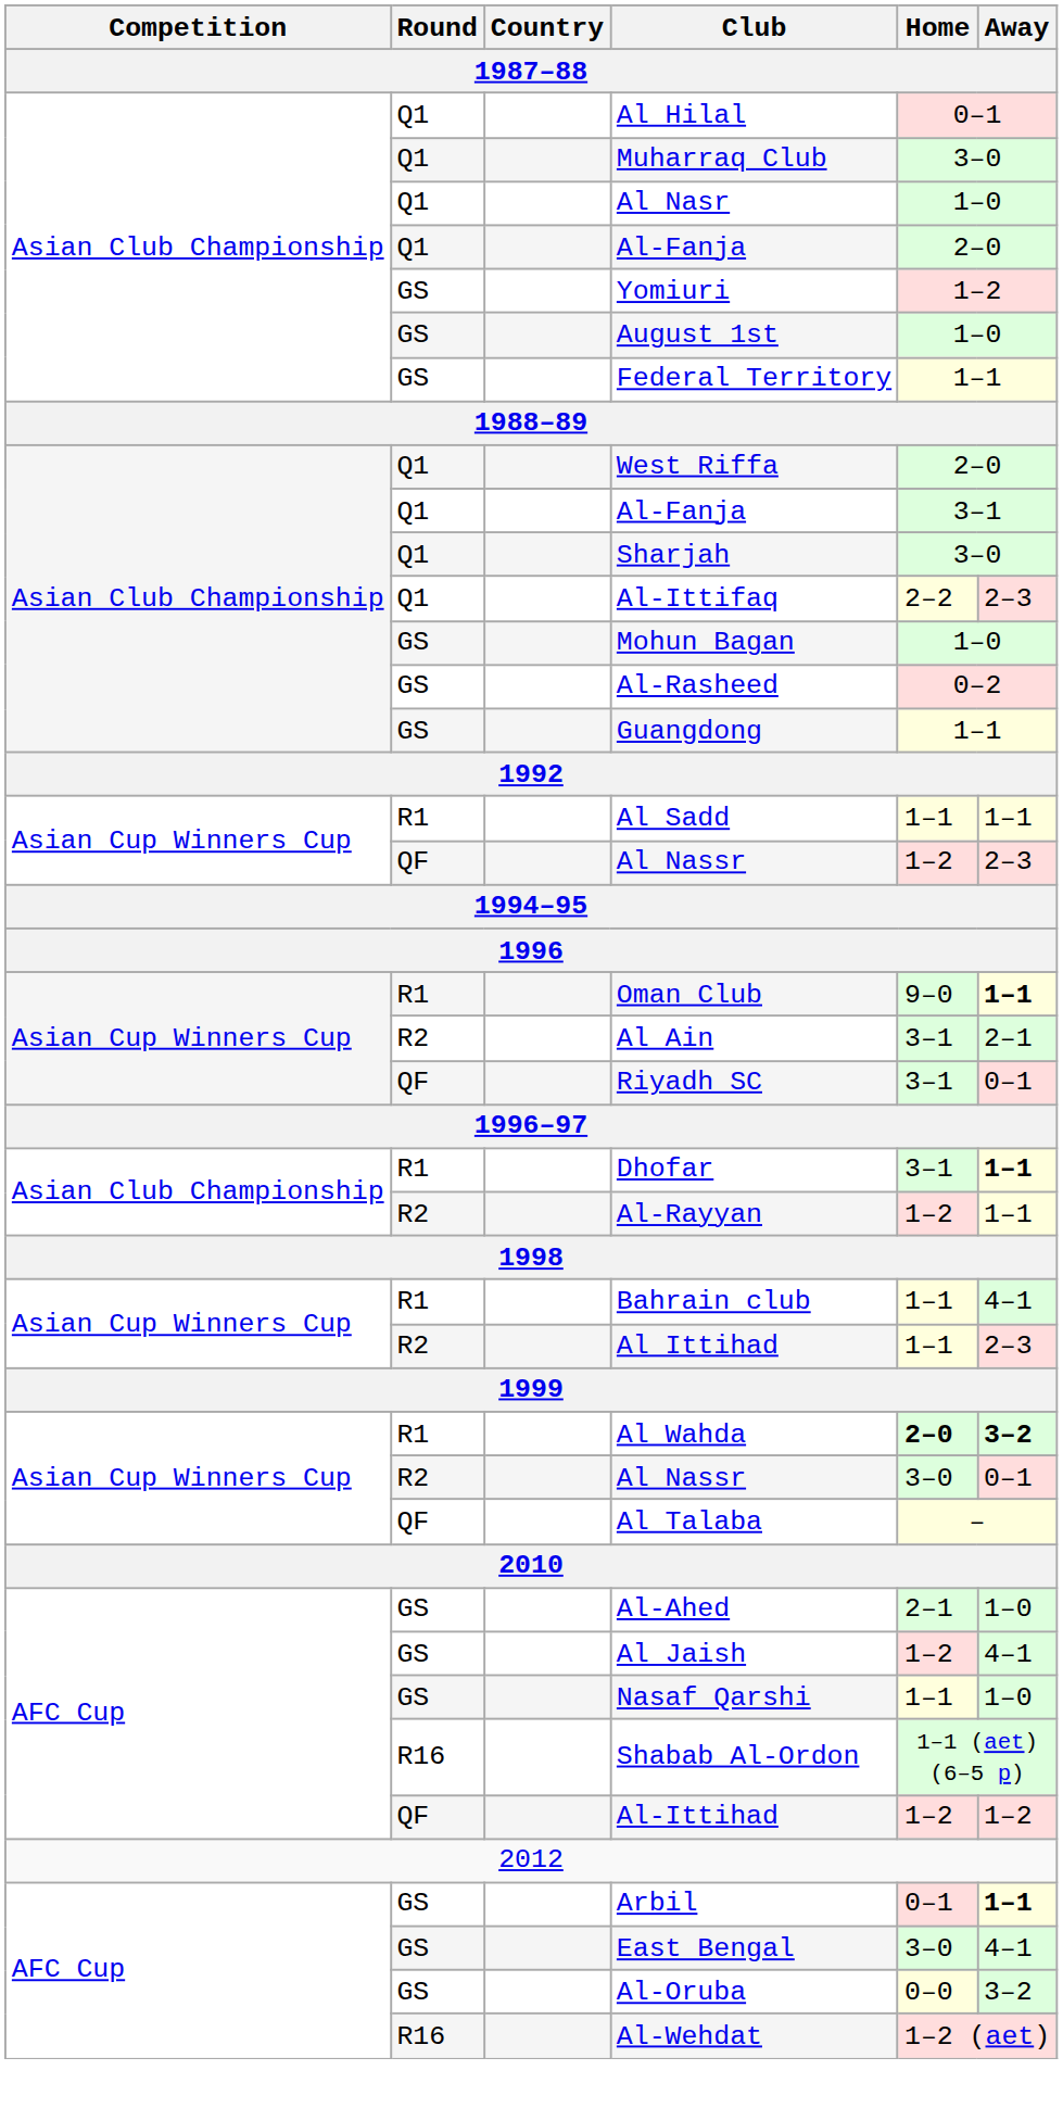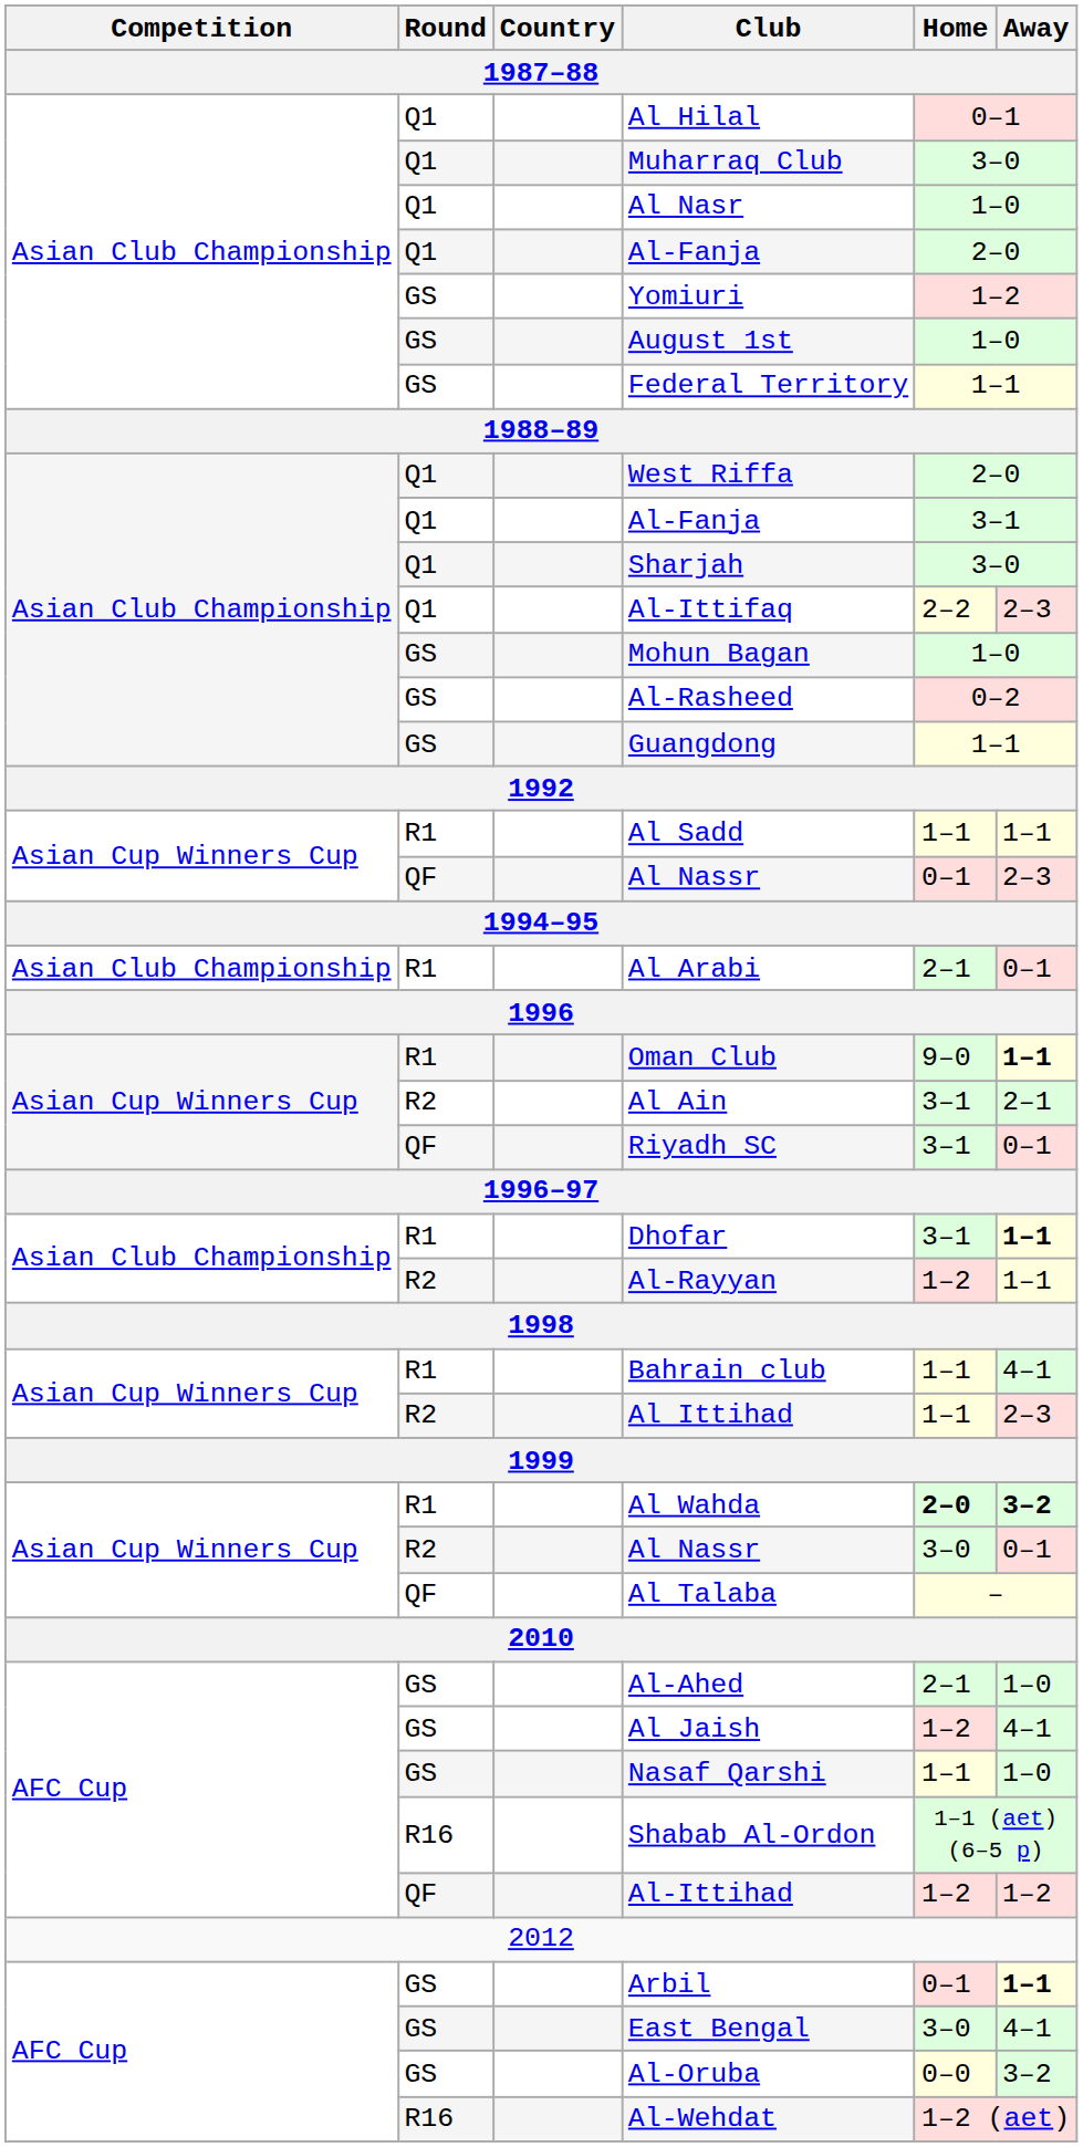QF / Al Nassr | Home: 1–2 -> 0–1
+ row: Asian Club Championship | R1 | Al Arabi | 2–1 | 0–1
